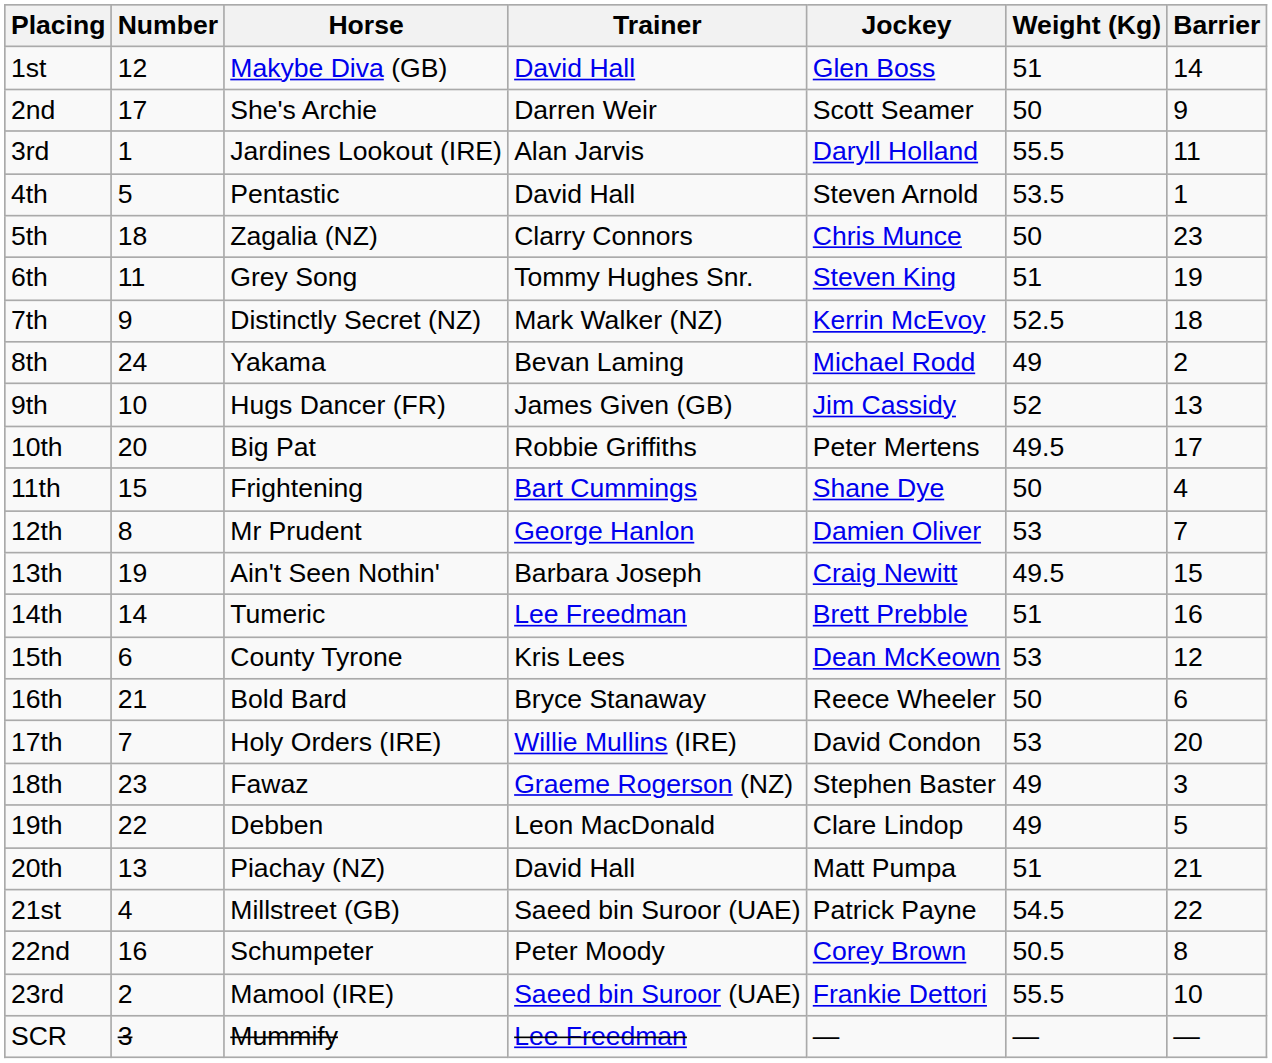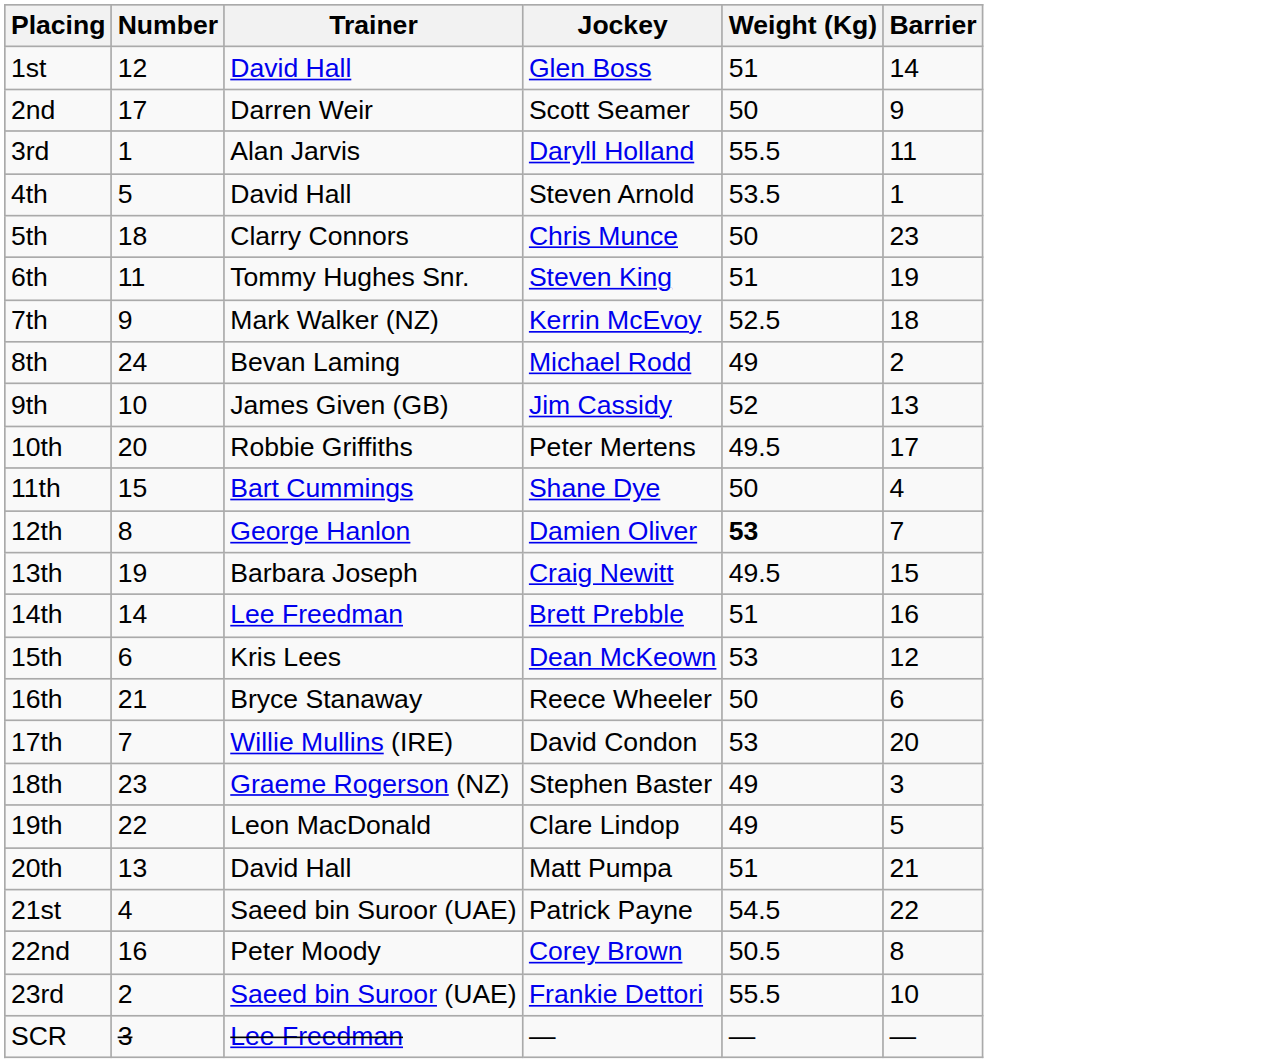- column: Horse | Makybe Diva (GB) | She's Archie | Jardines Lookout (IRE) | Pentastic | Zagalia (NZ) | Grey Song | Distinctly Secret (NZ) | Yakama | Hugs Dancer (FR) | Big Pat | Frightening | Mr Prudent | Ain't Seen Nothin' | Tumeric | County Tyrone | Bold Bard | Holy Orders (IRE) | Fawaz | Debben | Piachay (NZ) | Millstreet (GB) | Schumpeter | Mamool (IRE) | Mummify
12th | Weight (Kg): normal -> bold
